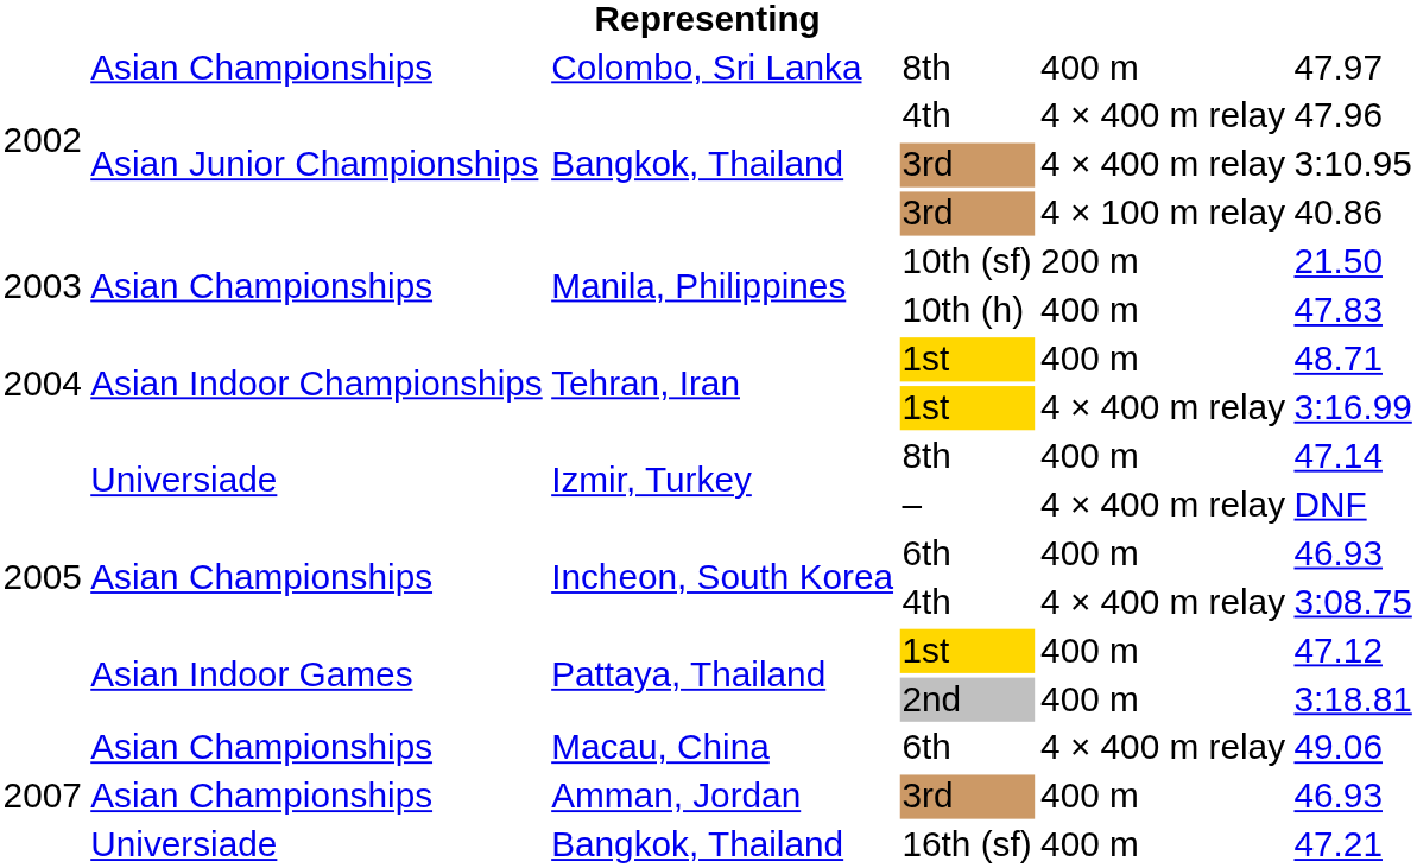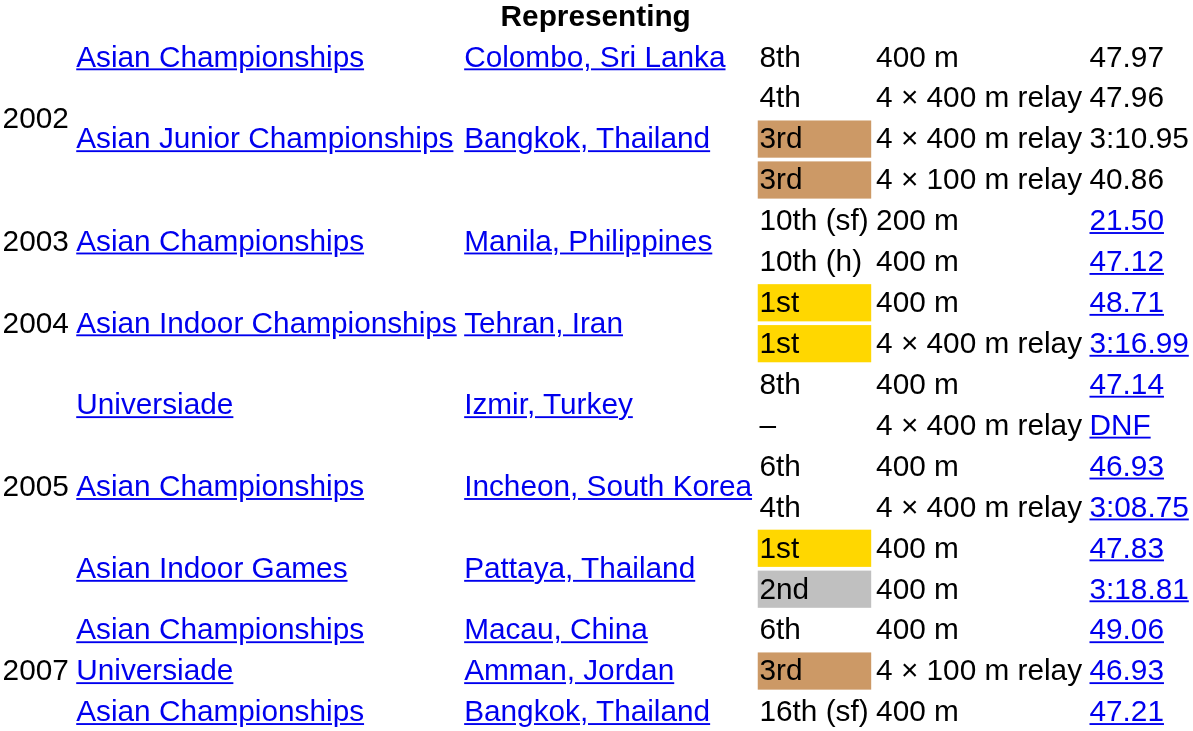10th (h) | column 6: 47.83 -> 47.12
Pattaya, Thailand / 1st | column 6: 47.12 -> 47.83
Macau, China / 6th | column 5: 4 × 400 m relay -> 400 m
Amman, Jordan / 3rd | column 2: Asian Championships -> Universiade
Amman, Jordan / 3rd | column 5: 400 m -> 4 × 100 m relay
16th (sf) | column 2: Universiade -> Asian Championships
